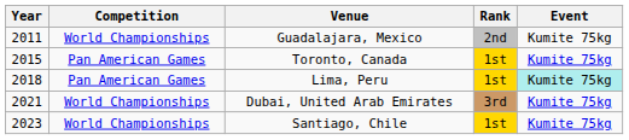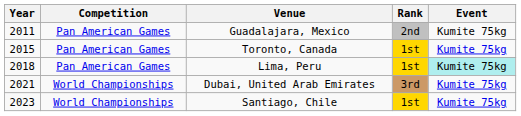Guadalajara, Mexico | Competition: World Championships -> Pan American Games
